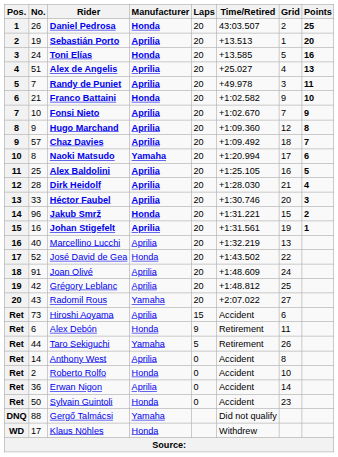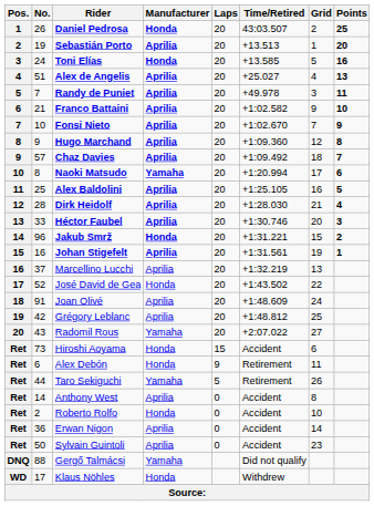Franco Battaini | Manufacturer: Honda -> Aprilia
Marcellino Lucchi | No.: 40 -> 37
Hiroshi Aoyama | Manufacturer: Aprilia -> Honda
Sylvain Guintoli | Manufacturer: Honda -> Aprilia
